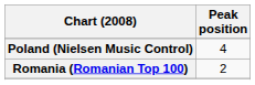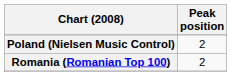Poland (Nielsen Music Control) | Peak position: 4 -> 2
